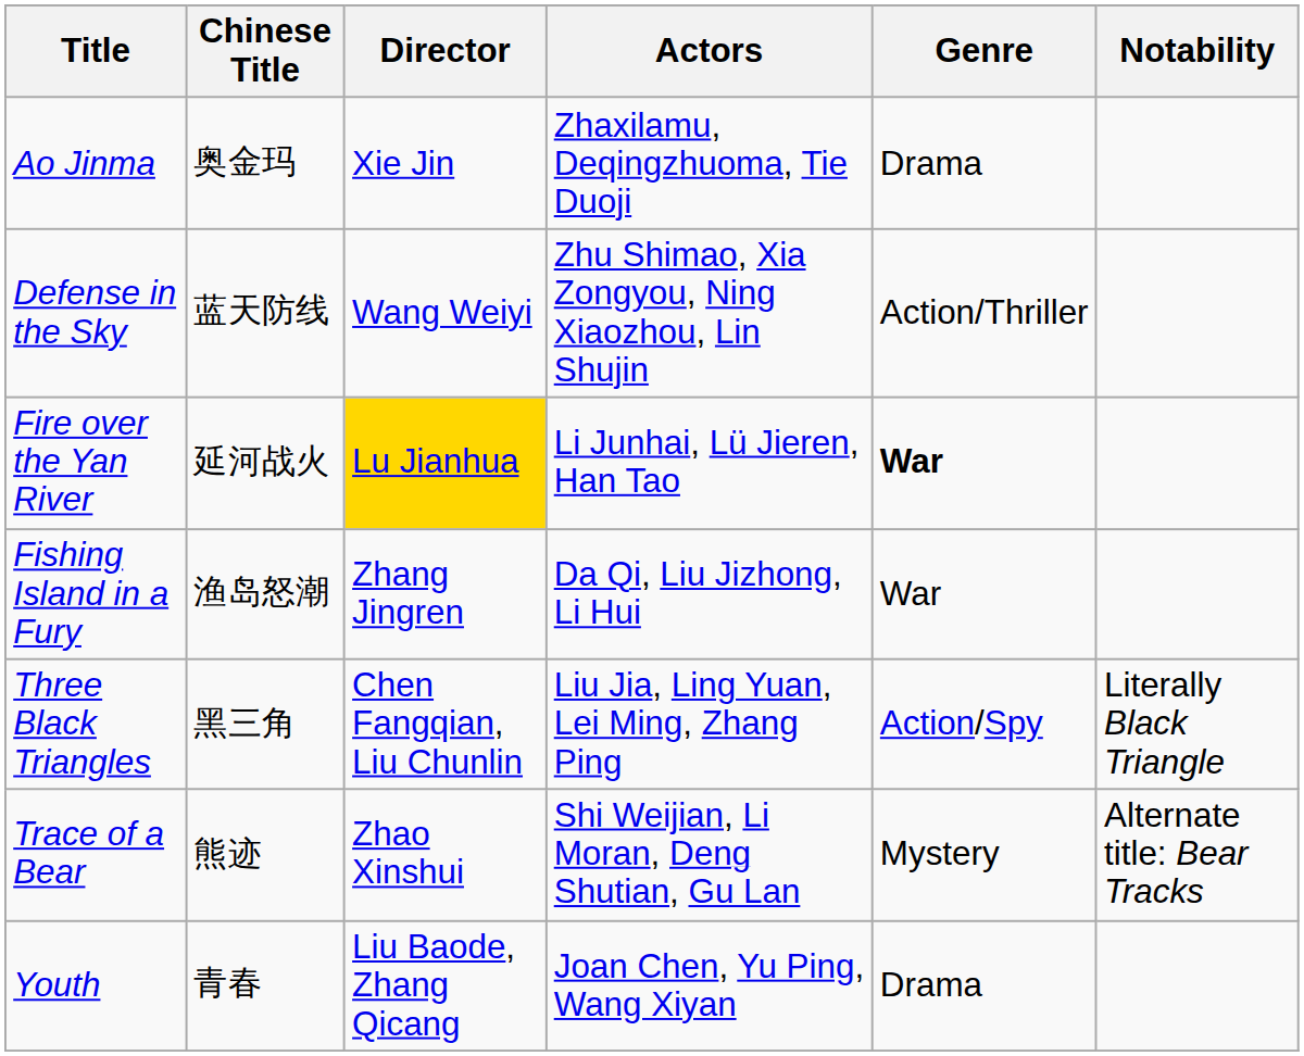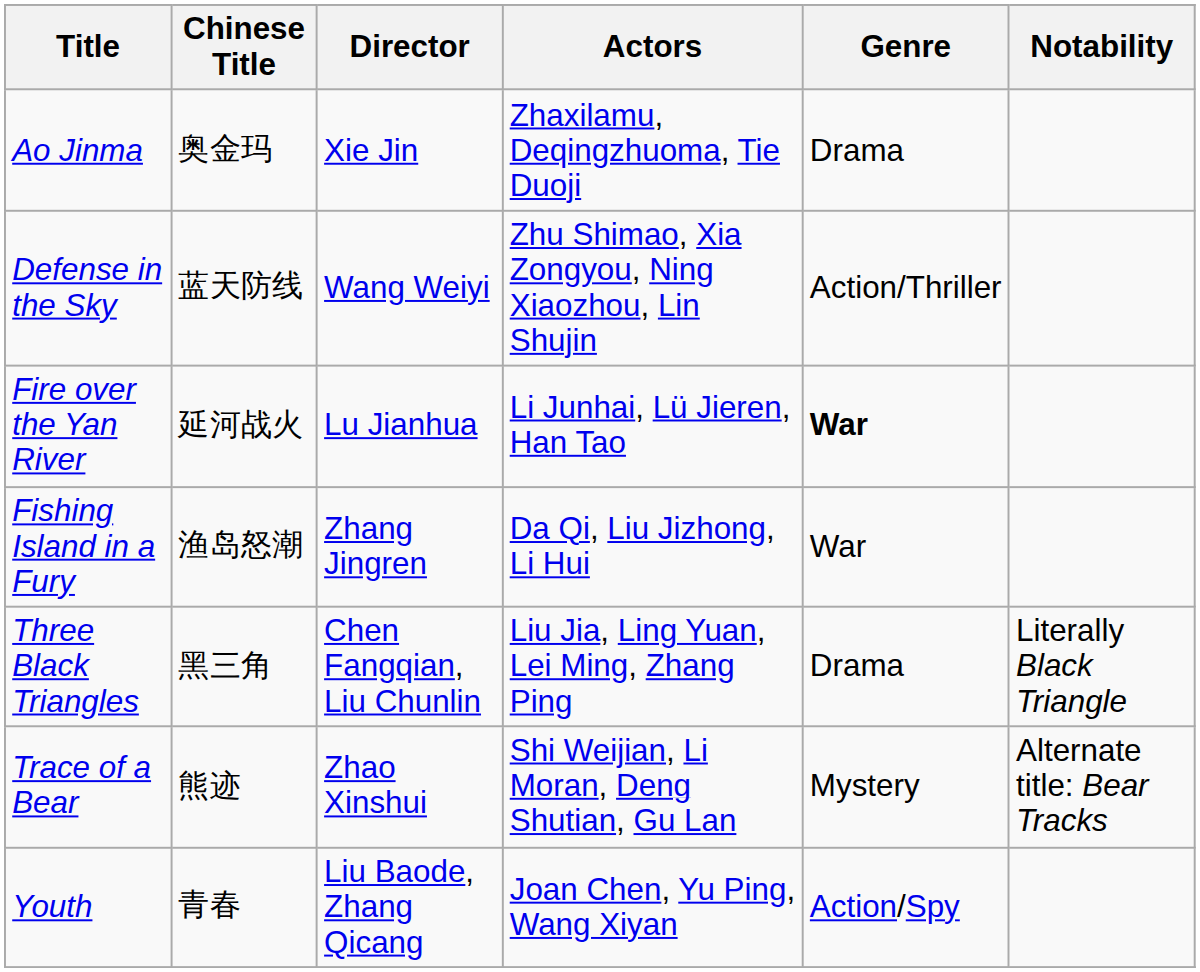Fire over the Yan River | Director: gold background -> no background
Three Black Triangles | Genre: Action/Spy -> Drama
Youth | Genre: Drama -> Action/Spy
